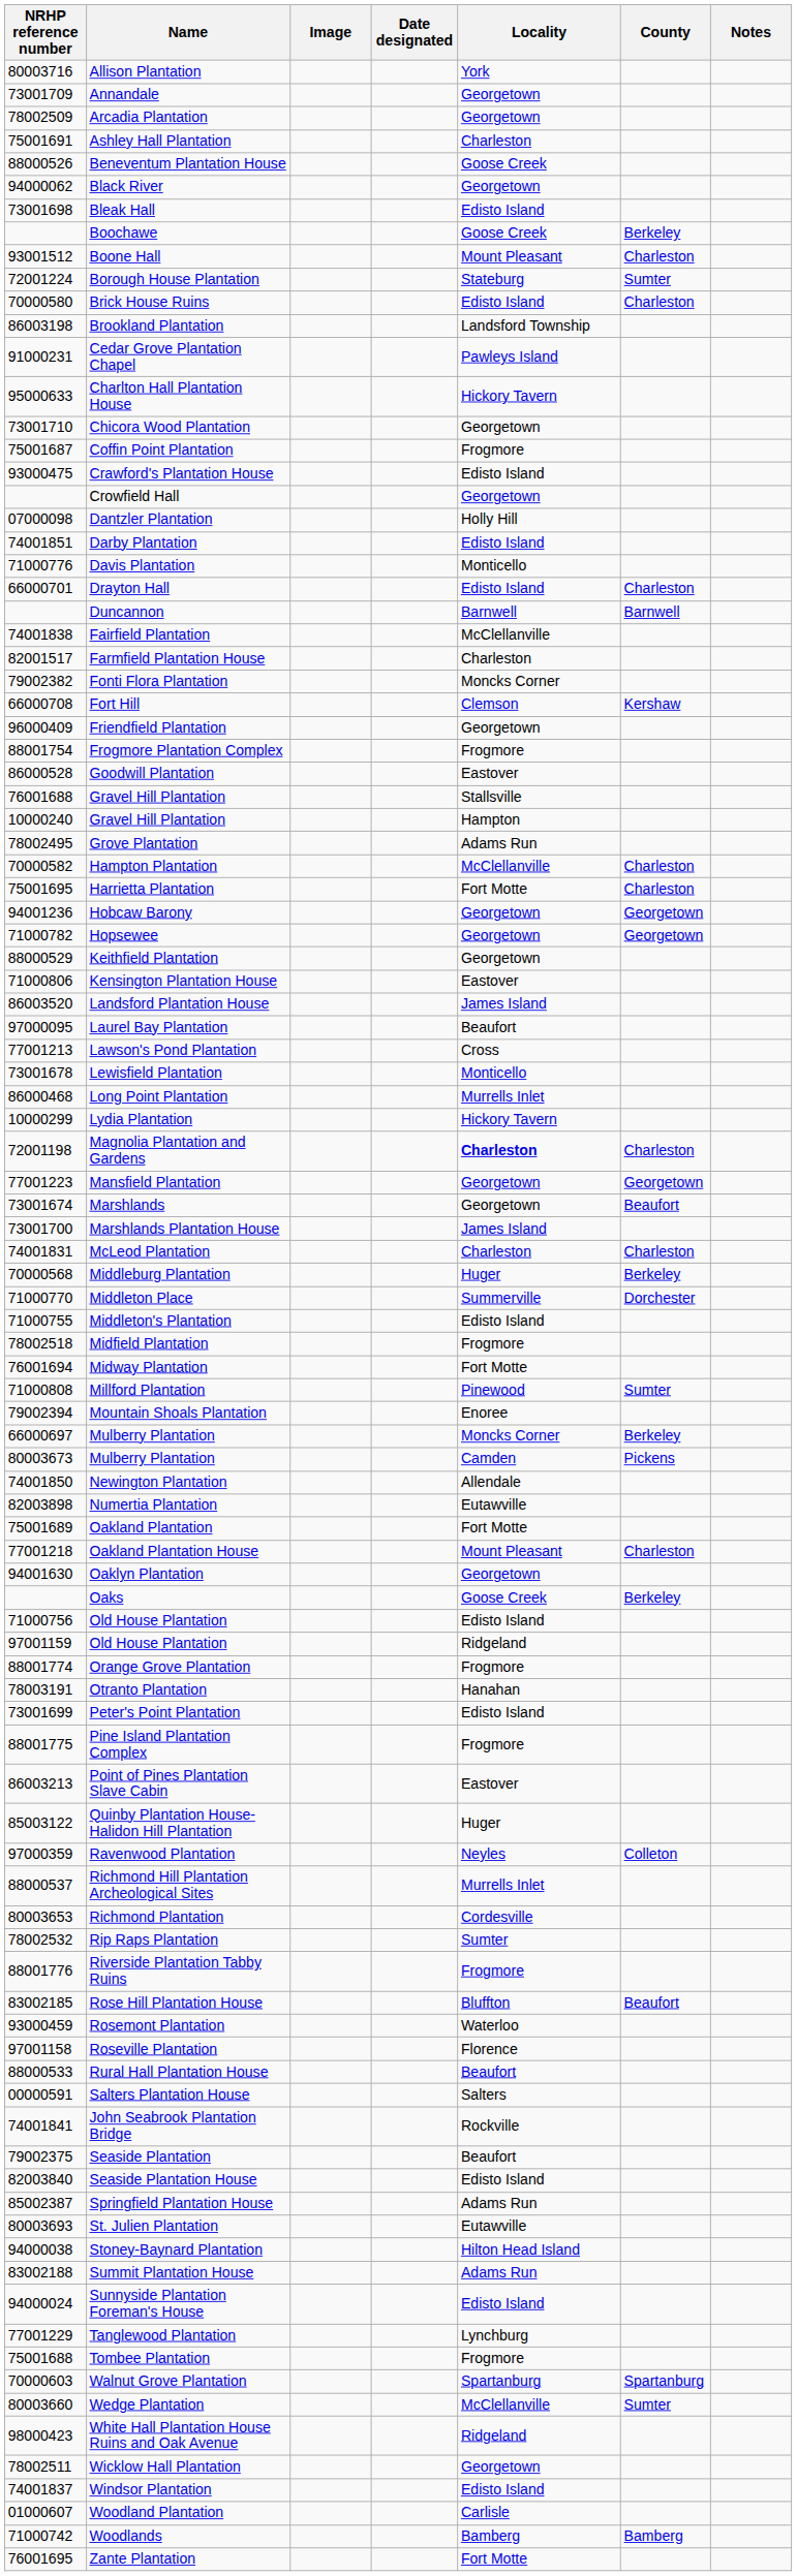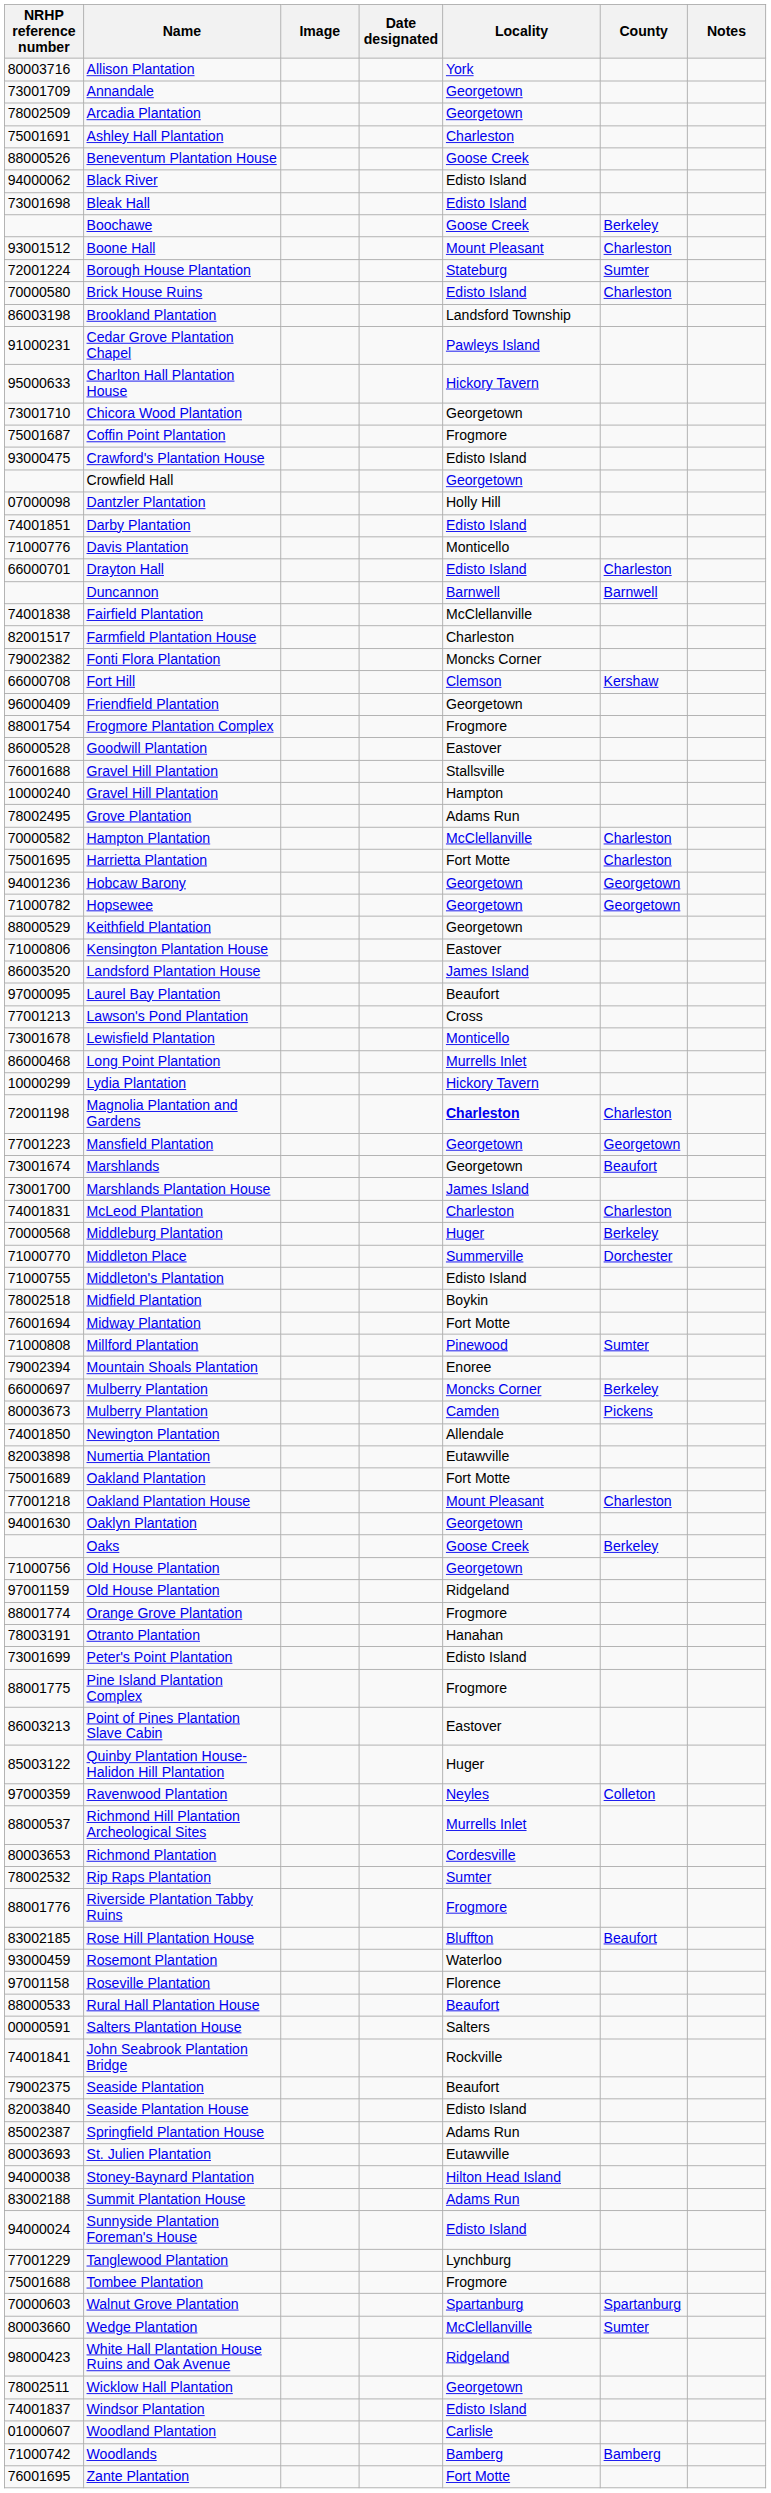Black River | Locality: Georgetown -> Edisto Island
Midfield Plantation | Locality: Frogmore -> Boykin
71000756 / Old House Plantation | Locality: Edisto Island -> Georgetown
